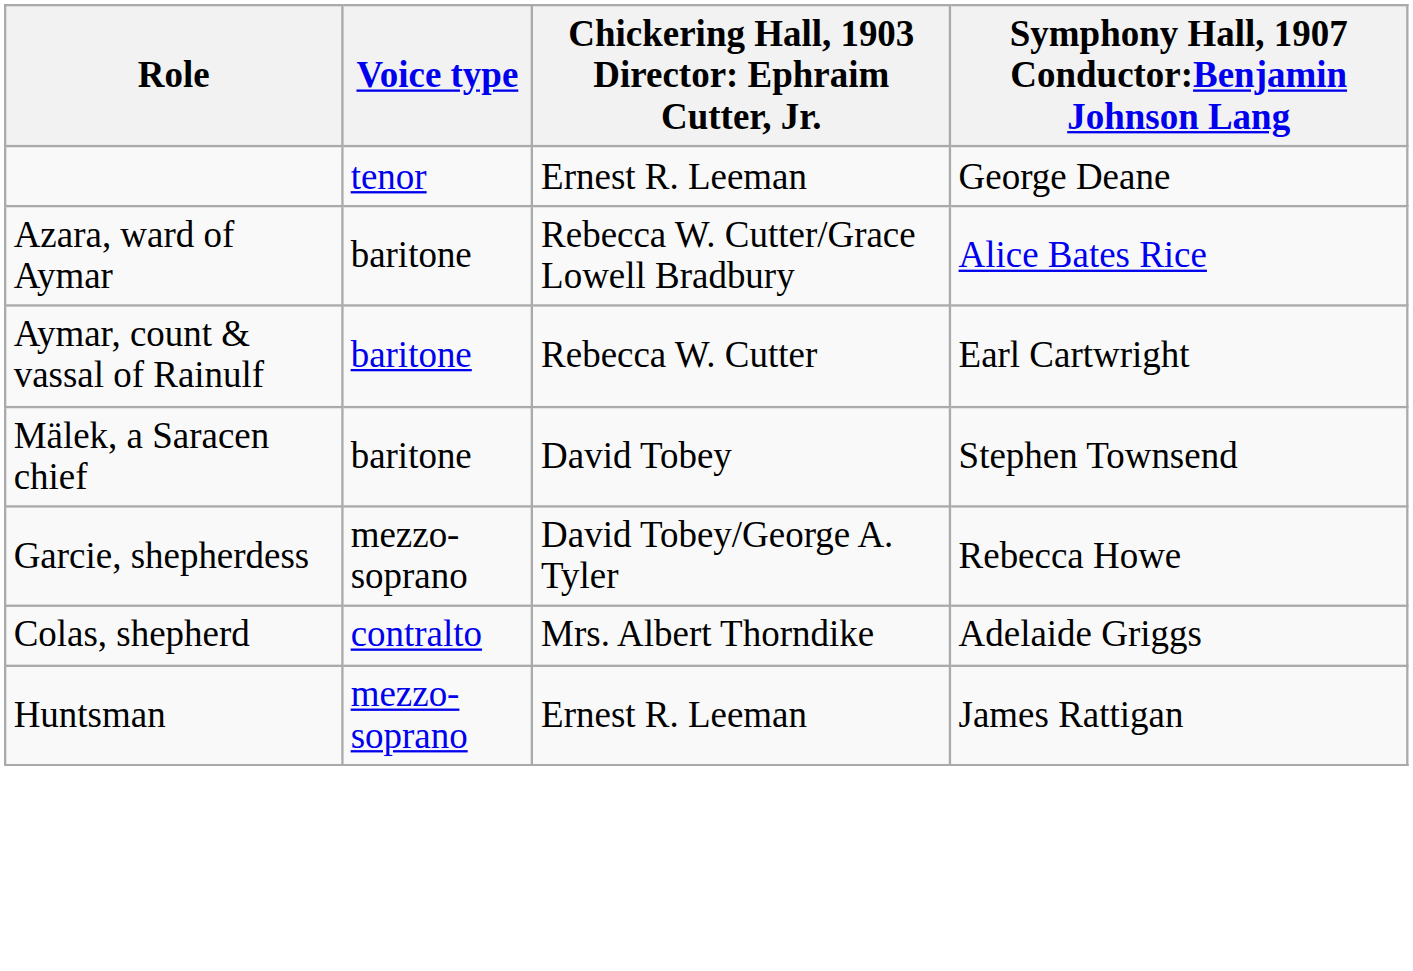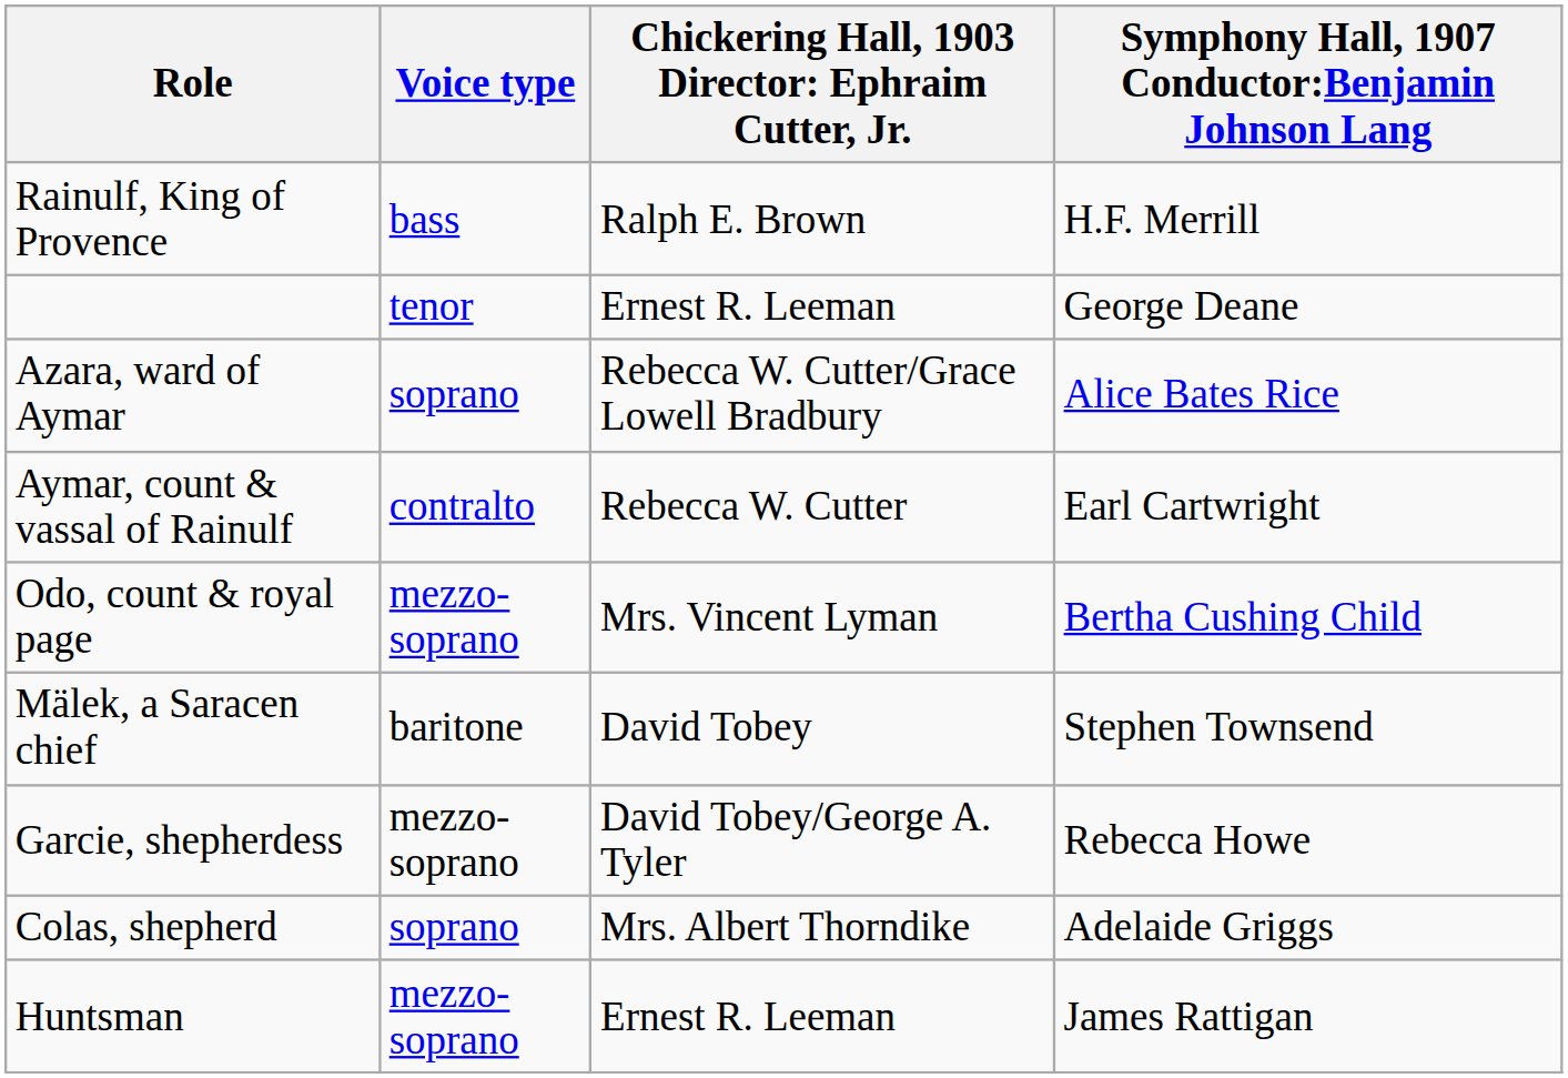+ row: Rainulf, King of Provence | bass | Ralph E. Brown | H.F. Merrill
Azara, ward of Aymar | Voice type: baritone -> soprano
Aymar, count & vassal of Rainulf | Voice type: baritone -> contralto
+ row: Odo, count & royal page | mezzo-soprano | Mrs. Vincent Lyman | Bertha Cushing Child
Colas, shepherd | Voice type: contralto -> soprano
